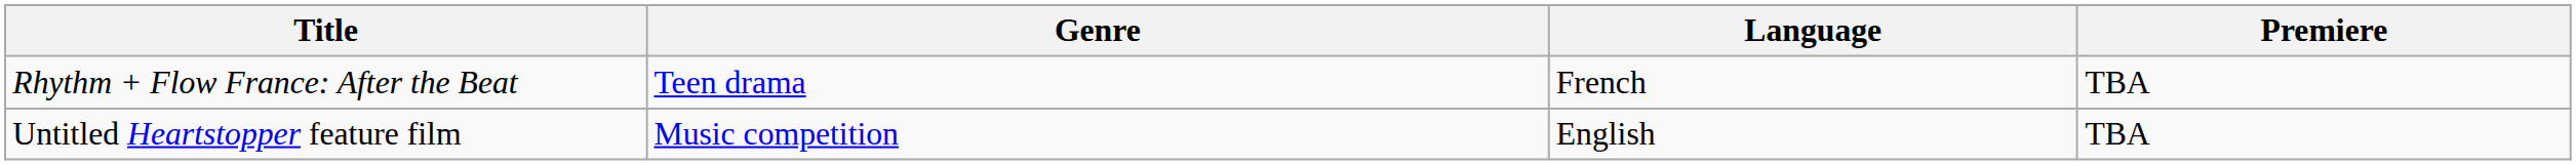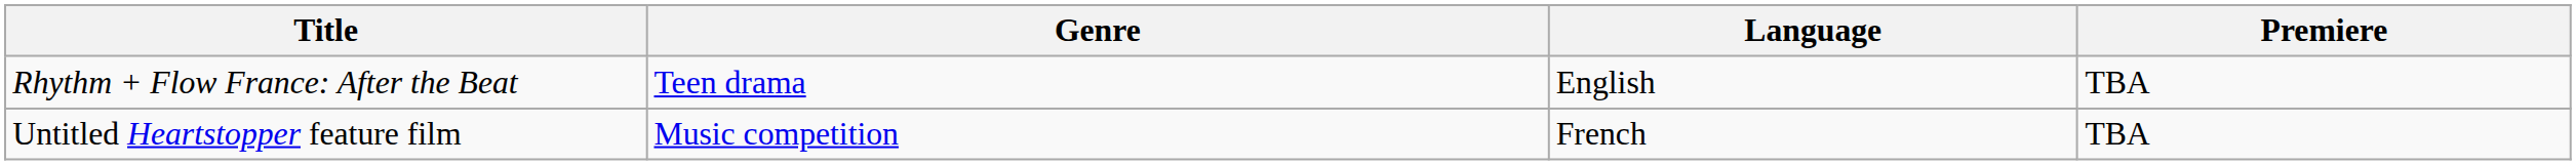Rhythm + Flow France: After the Beat | Language: French -> English
Untitled Heartstopper feature film | Language: English -> French
